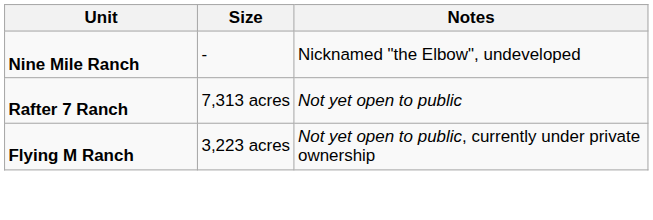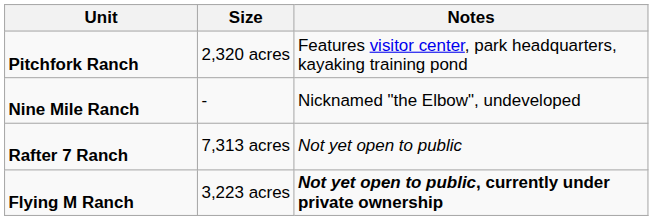+ row: Pitchfork Ranch | 2,320 acres | Features visitor center, park headquarters, kayaking training pond
Flying M Ranch | Notes: normal -> bold
